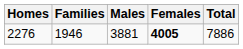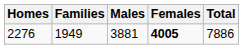2276 | Families: 1946 -> 1949
